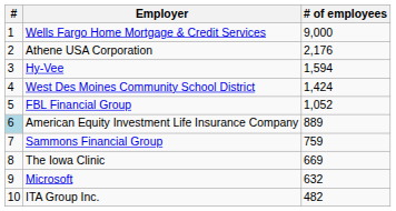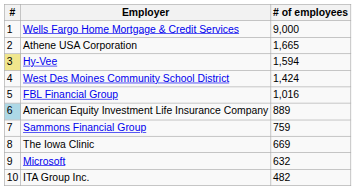Athene USA Corporation | # of employees: 2,176 -> 1,665
Hy-Vee | #: no background -> khaki background
FBL Financial Group | # of employees: 1,052 -> 1,016
